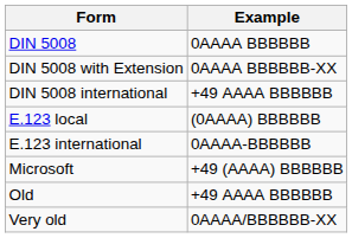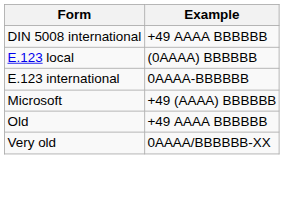- row: DIN 5008 | 0AAAA BBBBBB
- row: DIN 5008 with Extension | 0AAAA BBBBBB-XX
